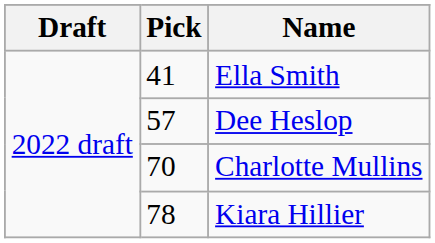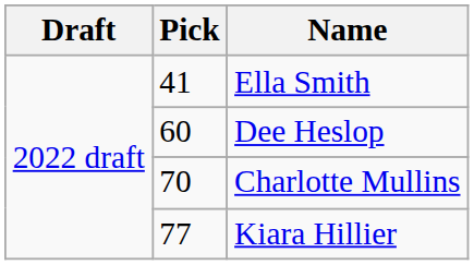Dee Heslop | Pick: 57 -> 60
Kiara Hillier | Pick: 78 -> 77
